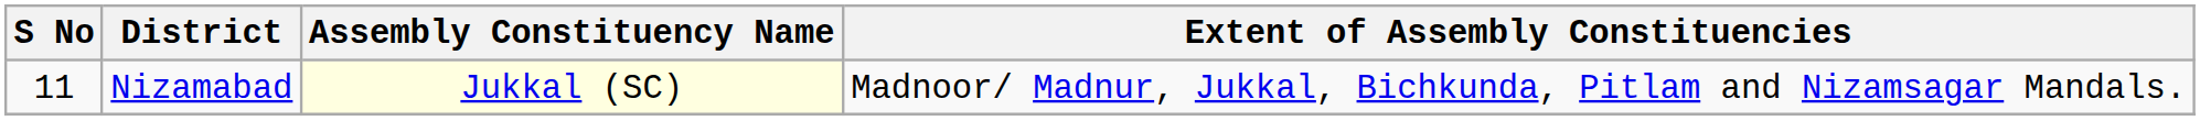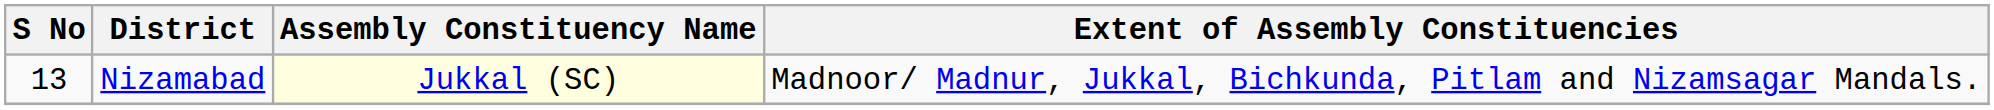Nizamabad | S No: 11 -> 13
